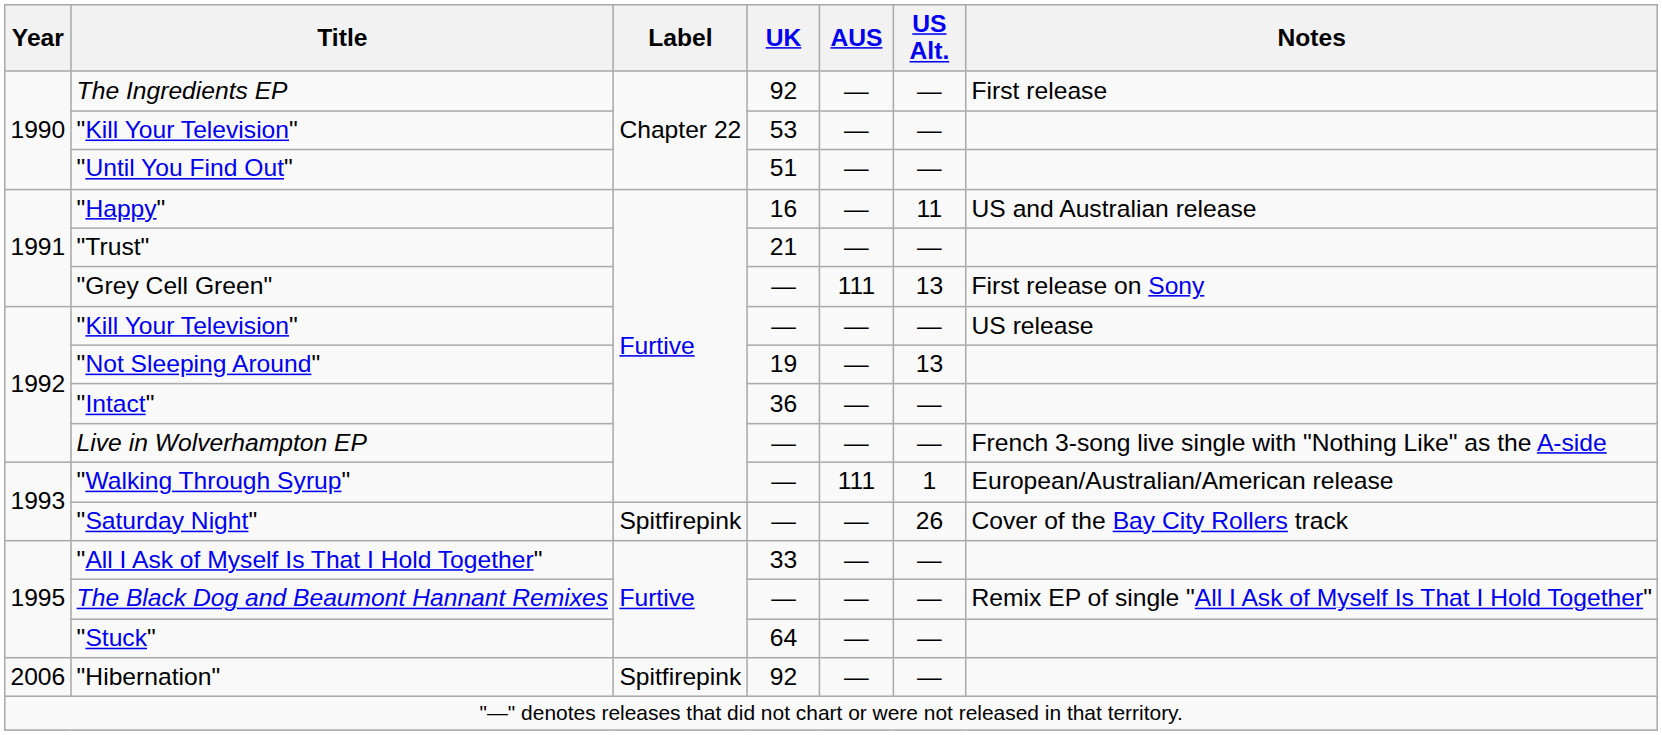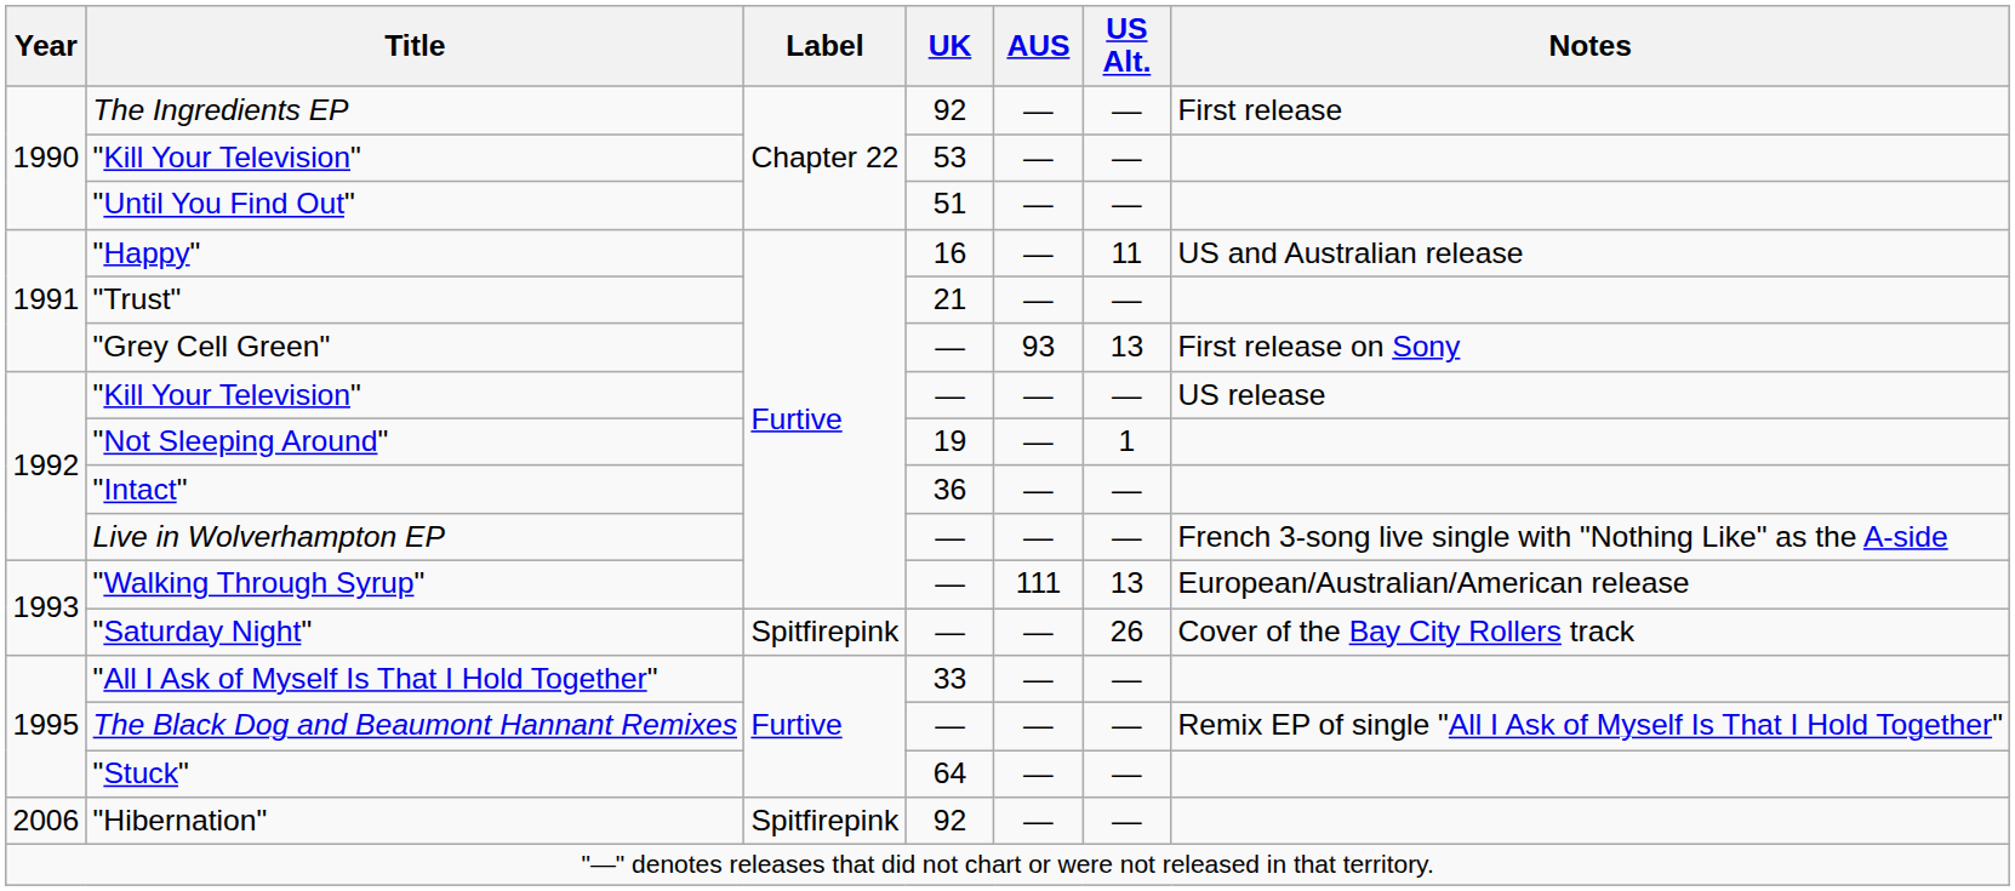"Grey Cell Green" | AUS: 111 -> 93
"Not Sleeping Around" | US Alt.: 13 -> 1
"Walking Through Syrup" | US Alt.: 1 -> 13
